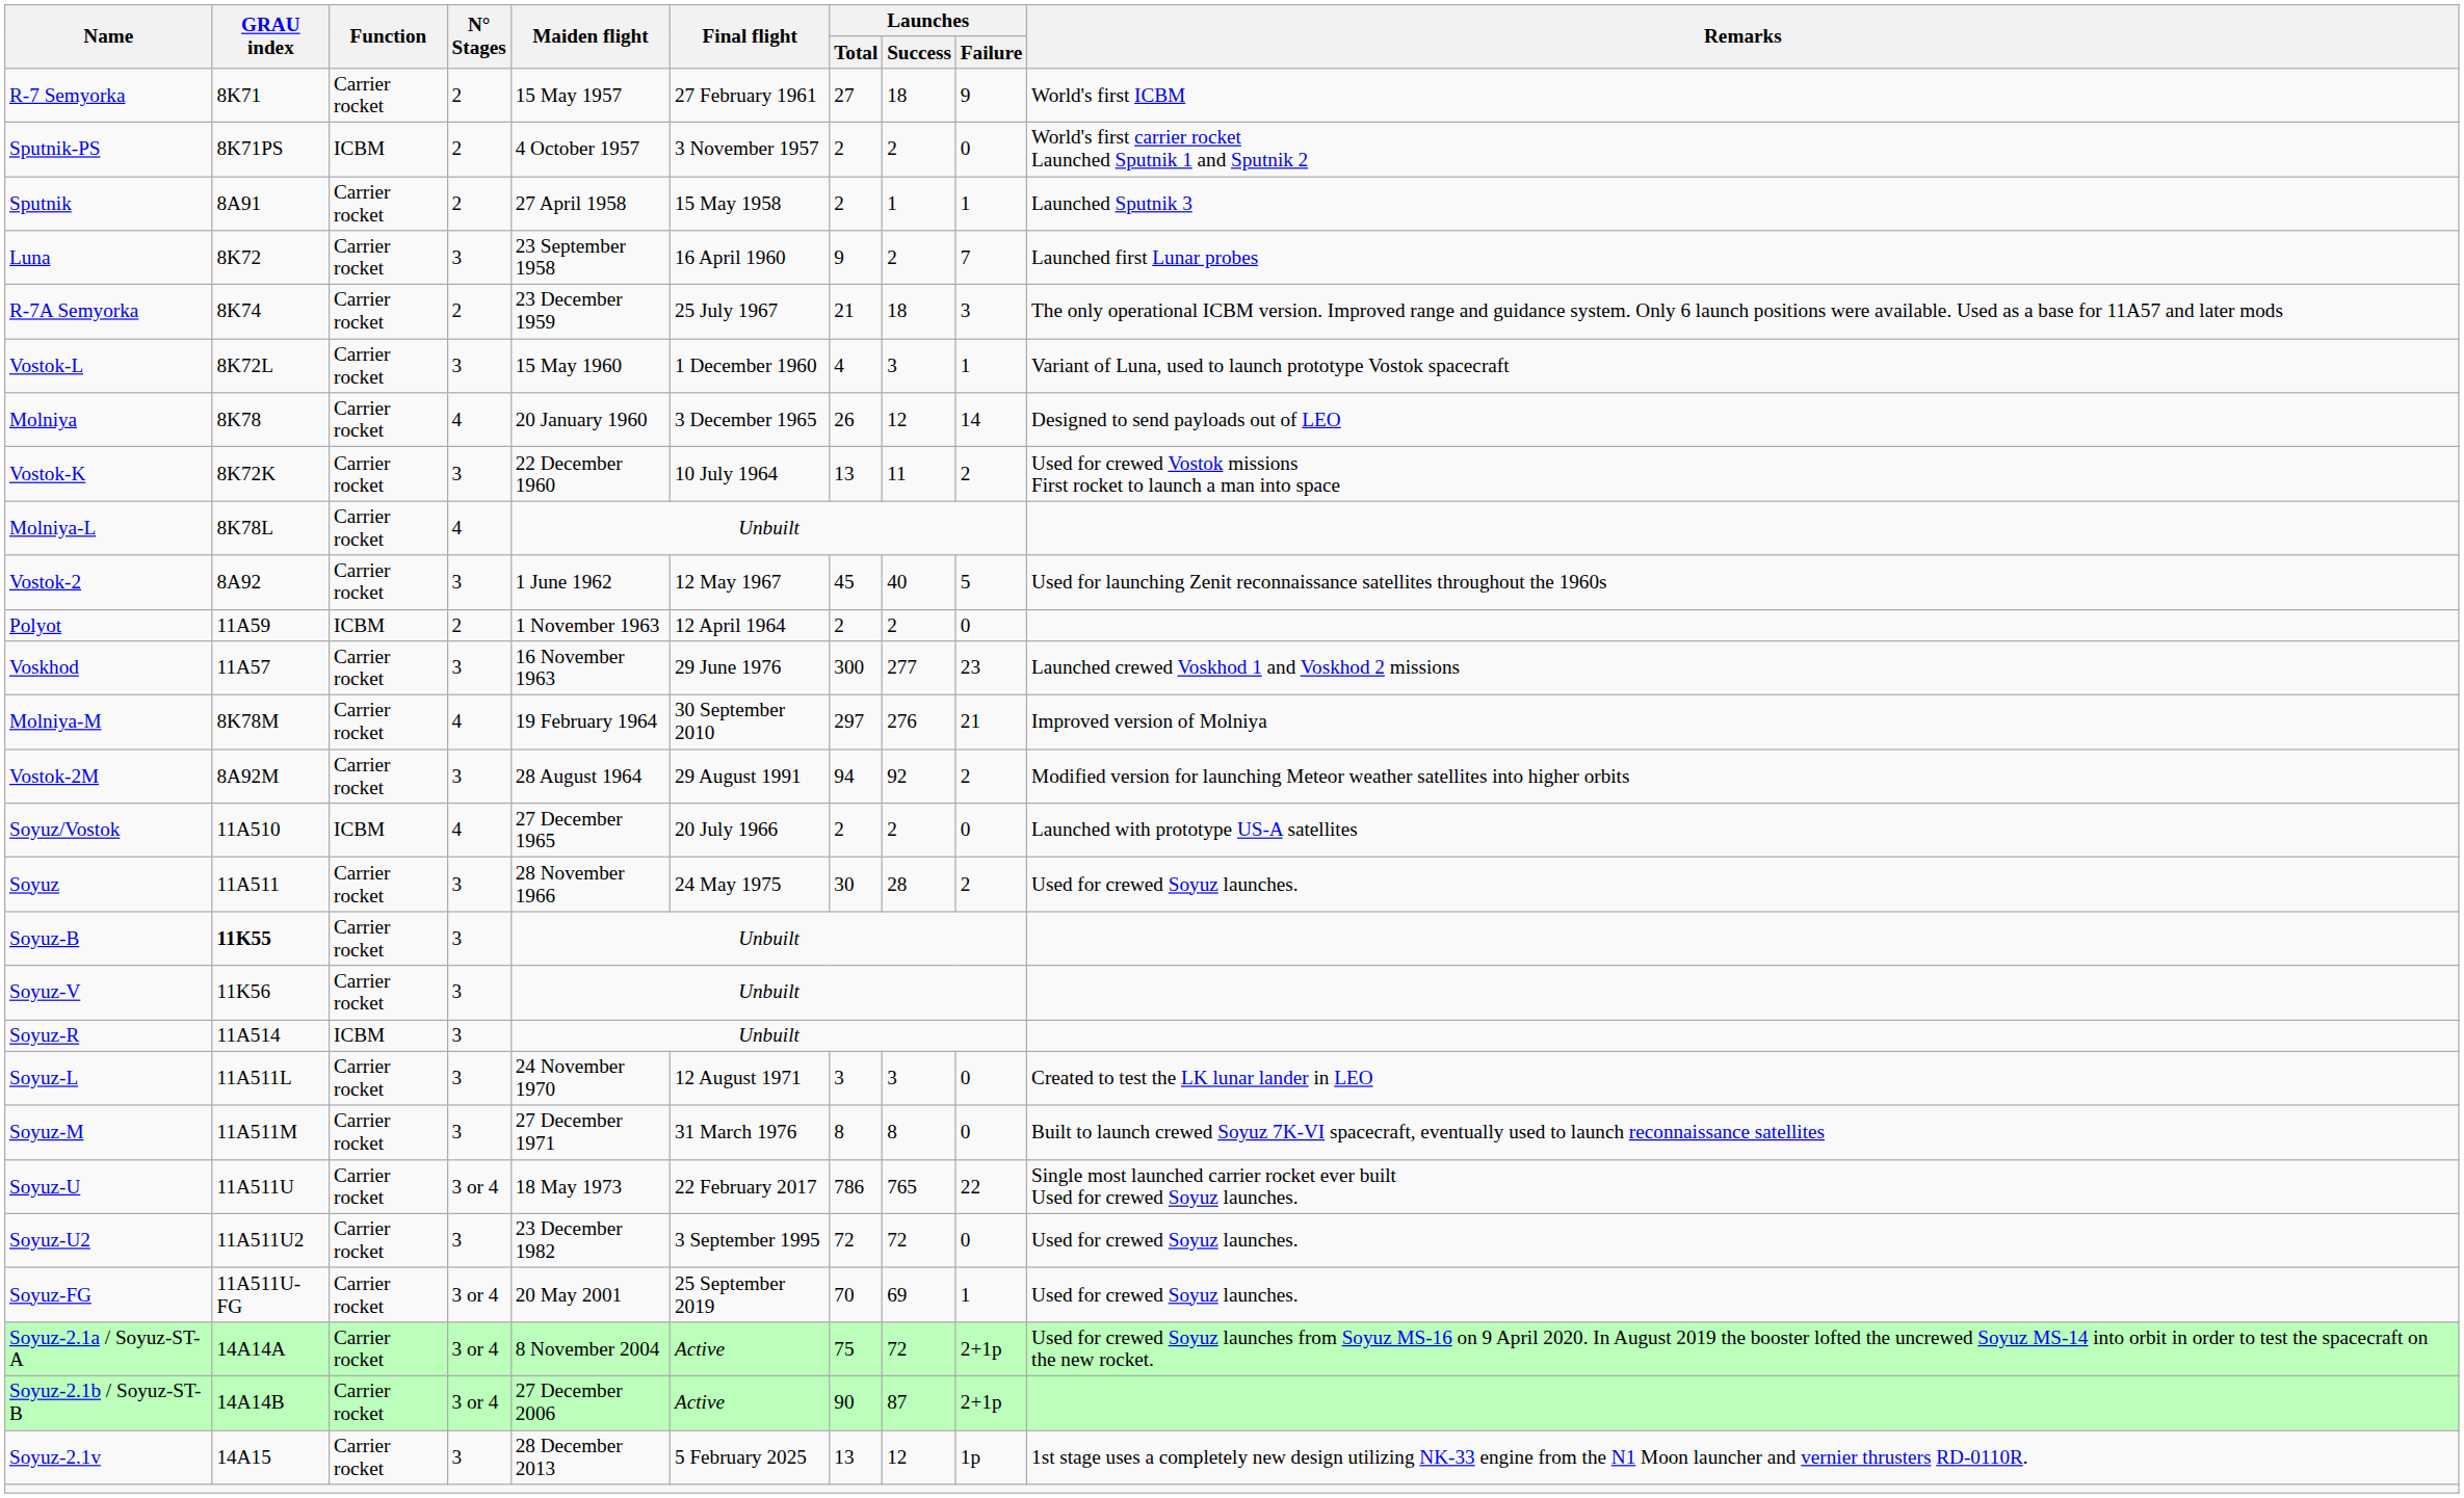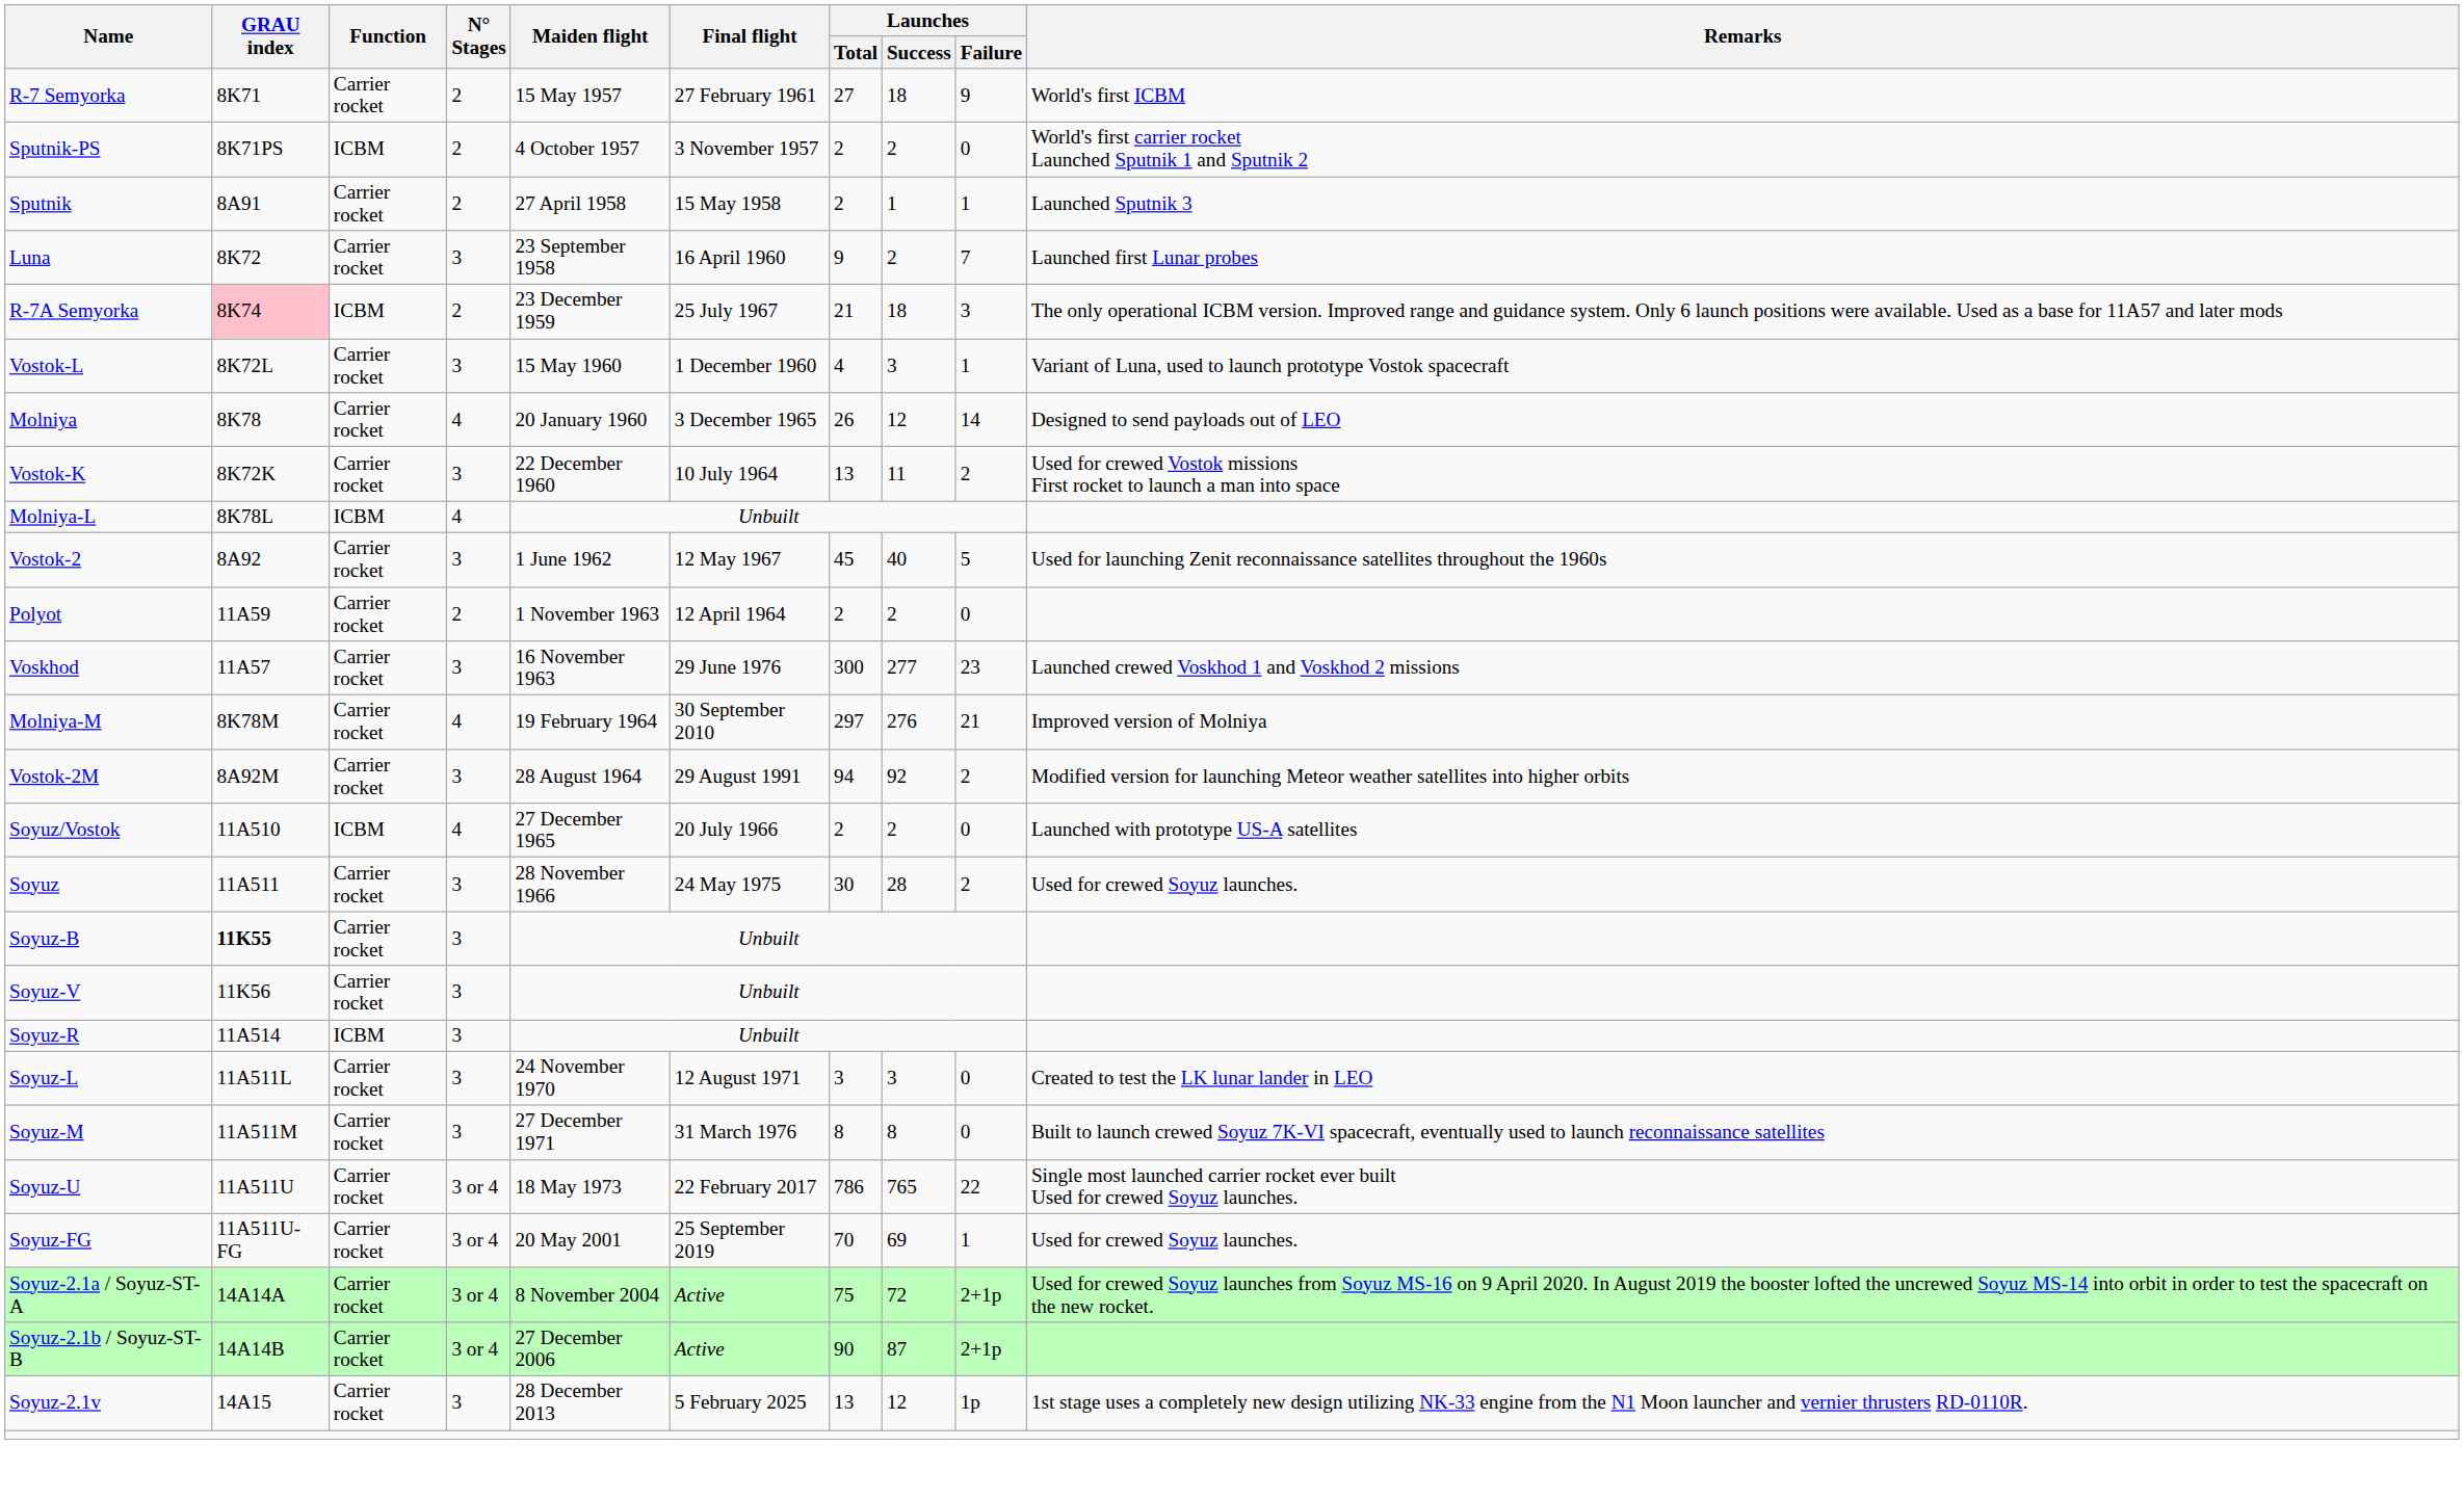R-7A Semyorka | GRAU index: no background -> pink background
R-7A Semyorka | Function: Carrier rocket -> ICBM
Molniya-L | Function: Carrier rocket -> ICBM
Polyot | Function: ICBM -> Carrier rocket
- row: Soyuz-U2 | 11A511U2 | Carrier rocket | 3 | 23 December 1982 | 3 September 1995 | 72 | 72 | 0 | Used for crewed Soyuz launches.
